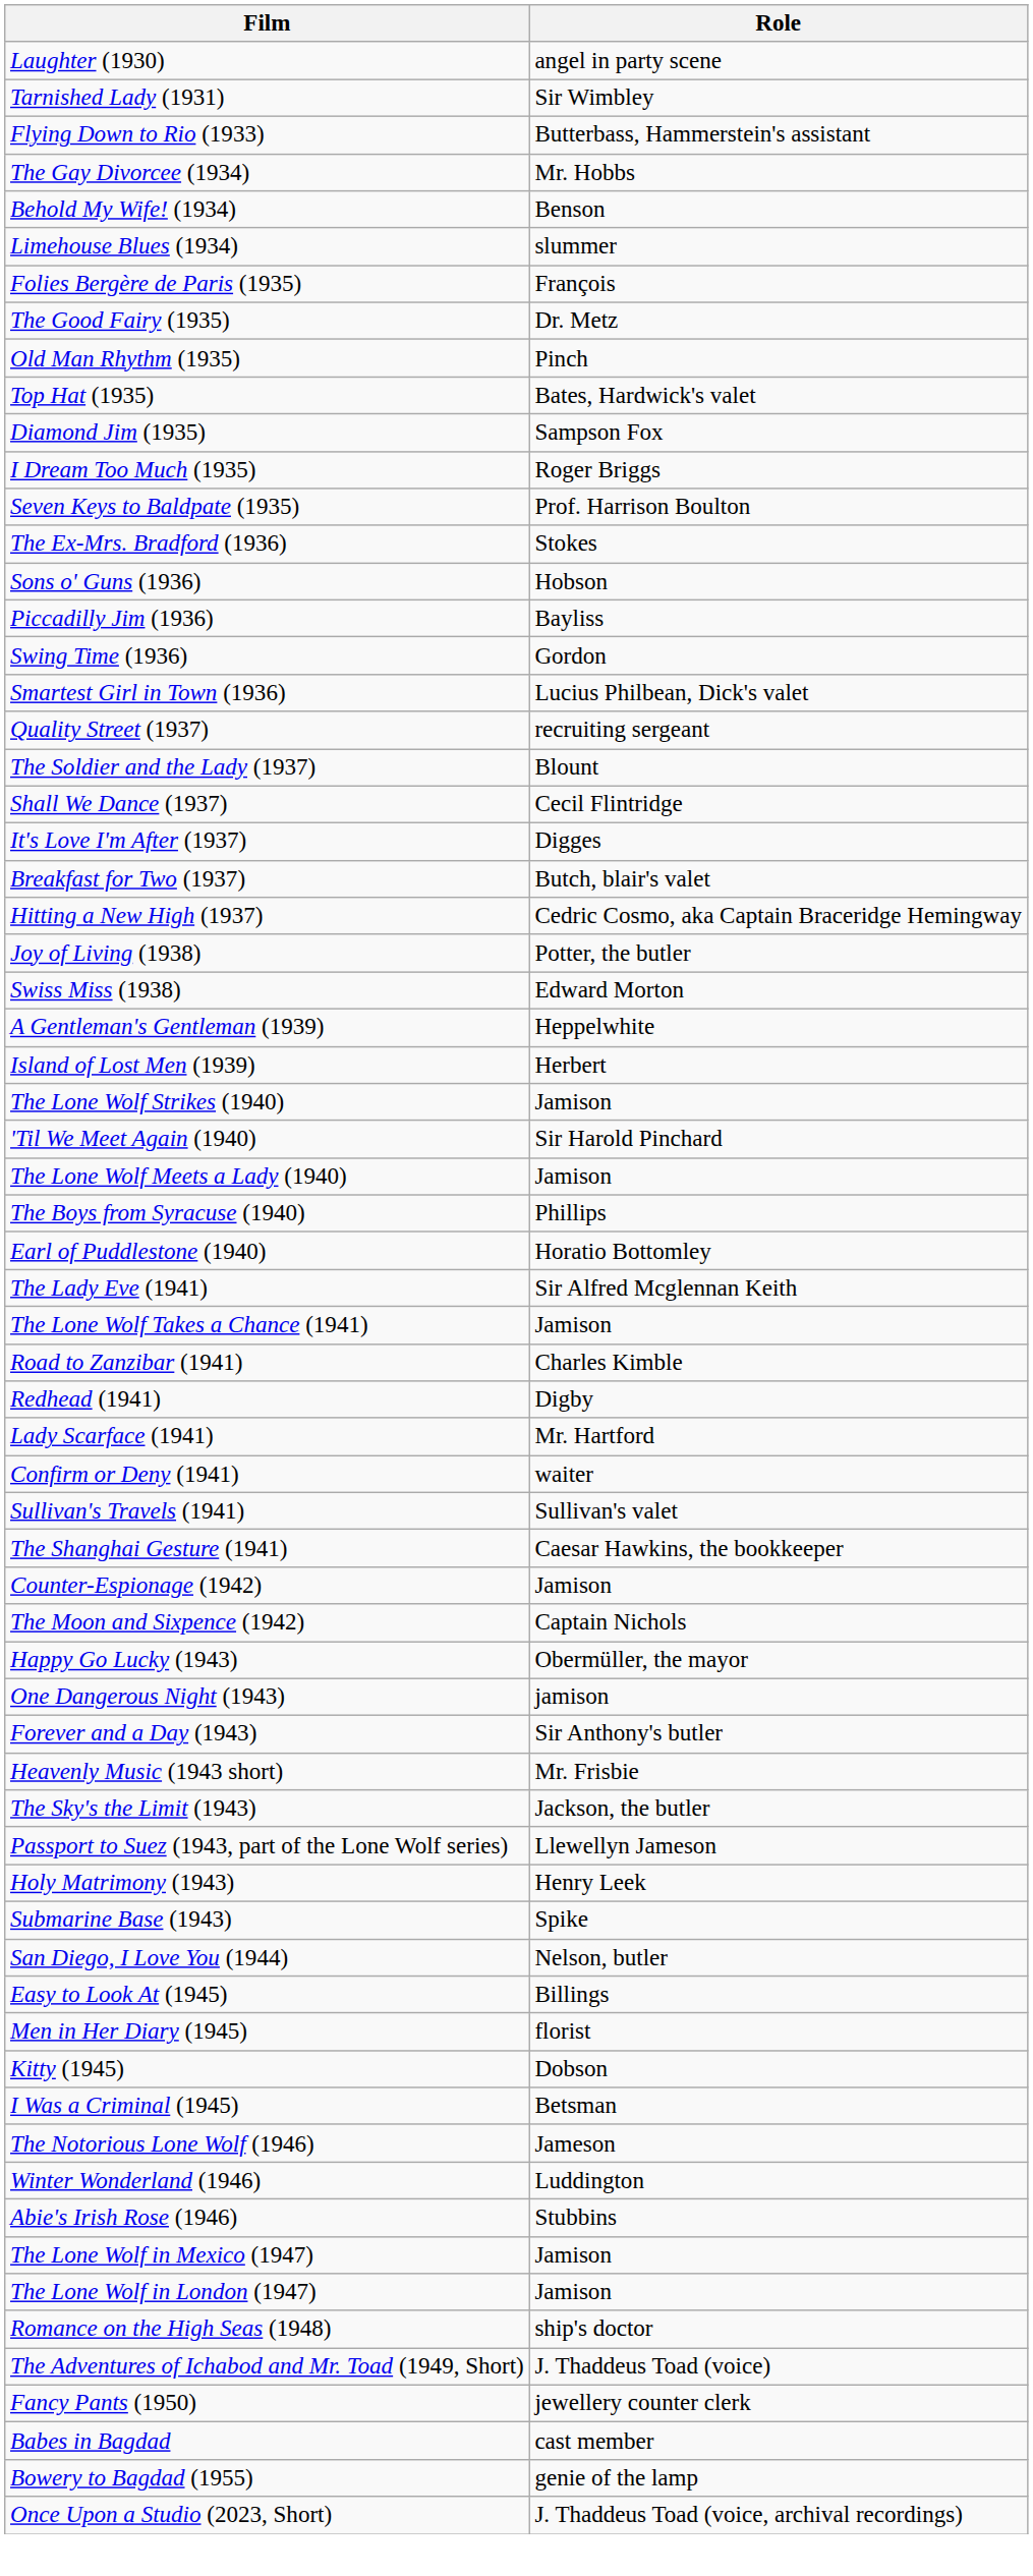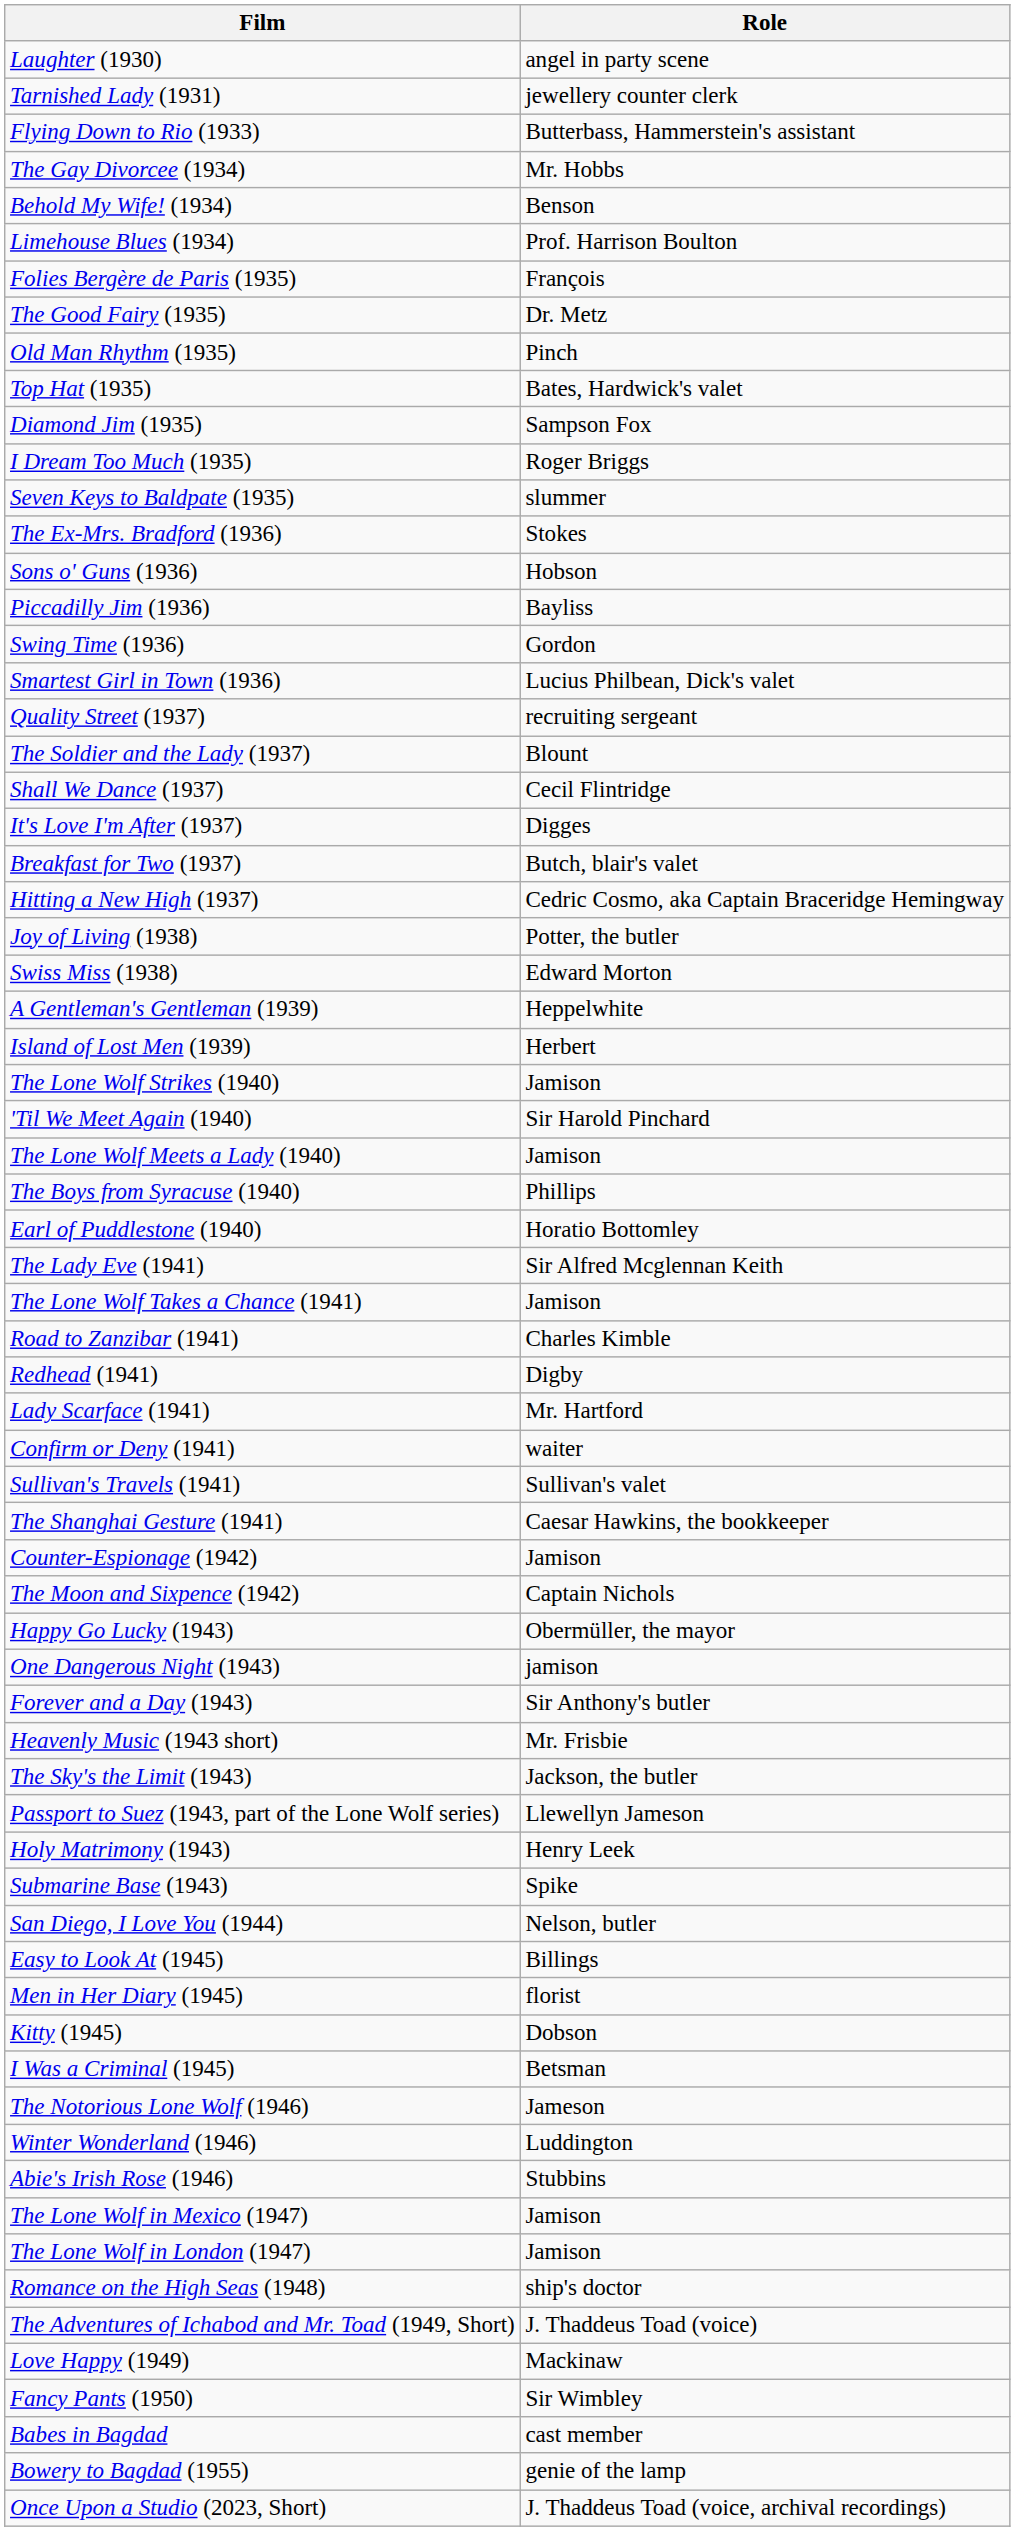Tarnished Lady (1931) | Role: Sir Wimbley -> jewellery counter clerk
Limehouse Blues (1934) | Role: slummer -> Prof. Harrison Boulton
Seven Keys to Baldpate (1935) | Role: Prof. Harrison Boulton -> slummer
+ row: Love Happy (1949) | Mackinaw
Fancy Pants (1950) | Role: jewellery counter clerk -> Sir Wimbley
